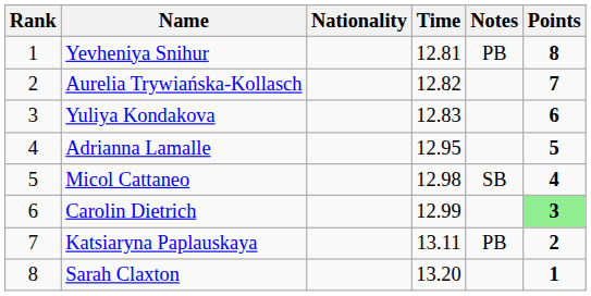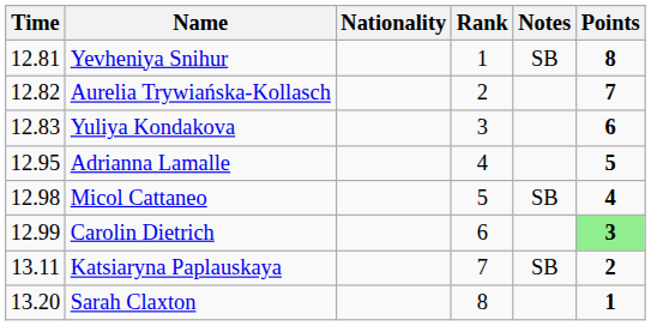columns swapped: Rank <-> Time
Yevheniya Snihur | Notes: PB -> SB
Katsiaryna Paplauskaya | Notes: PB -> SB
